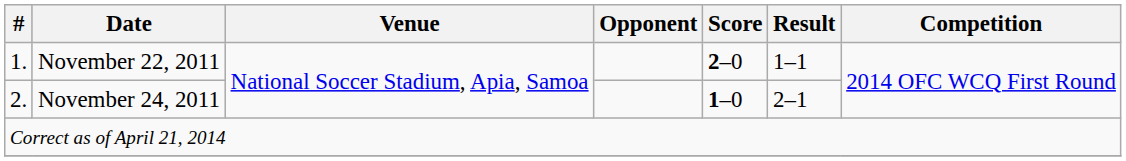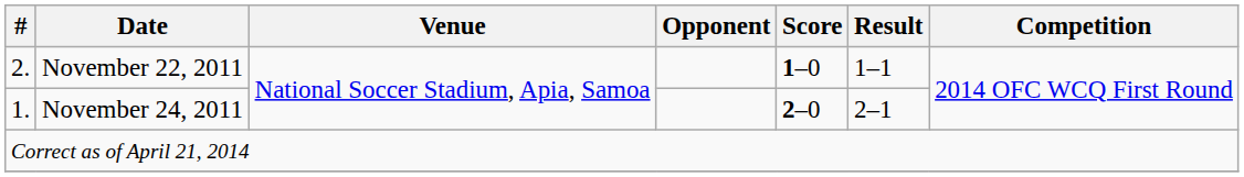November 22, 2011 | #: 1. -> 2.
November 22, 2011 | Score: 2–0 -> 1–0
November 24, 2011 | #: 2. -> 1.
November 24, 2011 | Score: 1–0 -> 2–0
